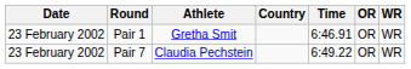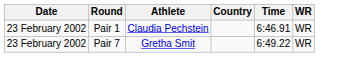- column: OR | OR | OR
Pair 1 | Athlete: Gretha Smit -> Claudia Pechstein
Pair 7 | Athlete: Claudia Pechstein -> Gretha Smit
